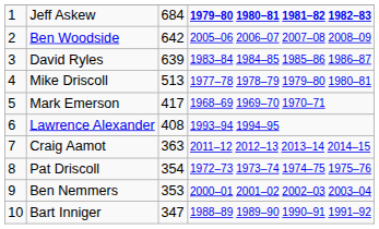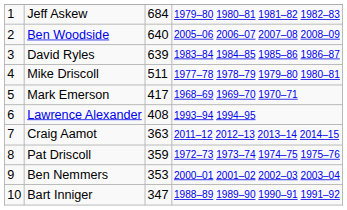Jeff Askew | column 4: bold -> normal
Ben Woodside | column 3: 642 -> 640
Mike Driscoll | column 3: 513 -> 511
Pat Driscoll | column 3: 354 -> 359
